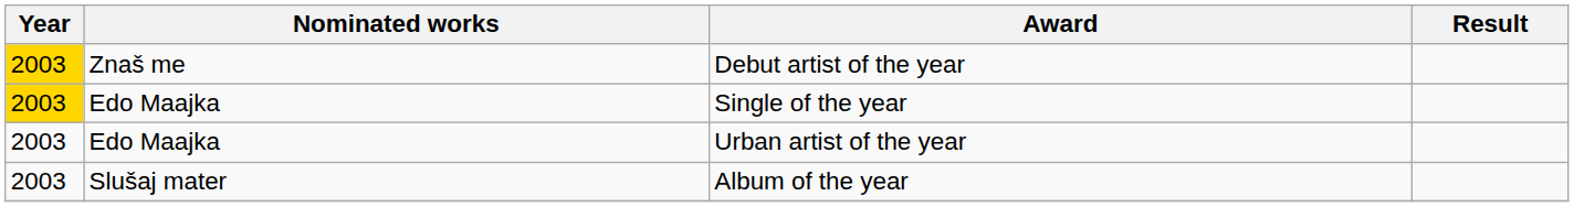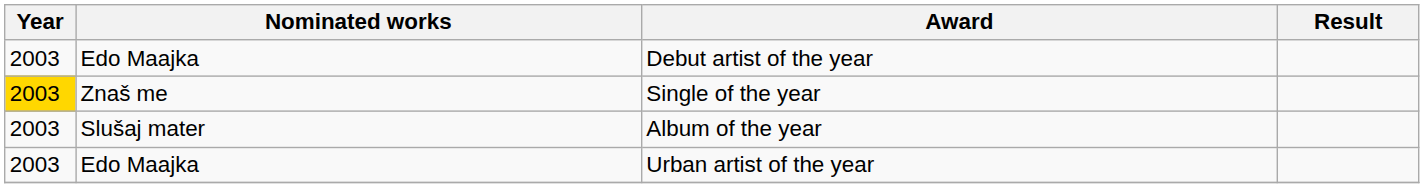Debut artist of the year | Year: gold background -> no background
Debut artist of the year | Nominated works: Znaš me -> Edo Maajka
Single of the year | Nominated works: Edo Maajka -> Znaš me
rows swapped: Album of the year <-> Urban artist of the year
